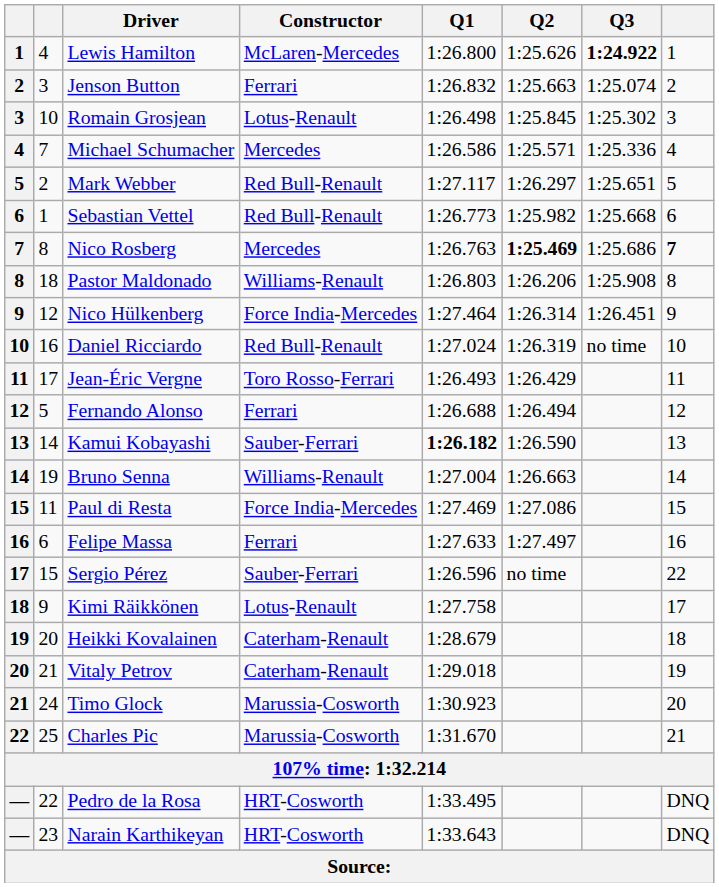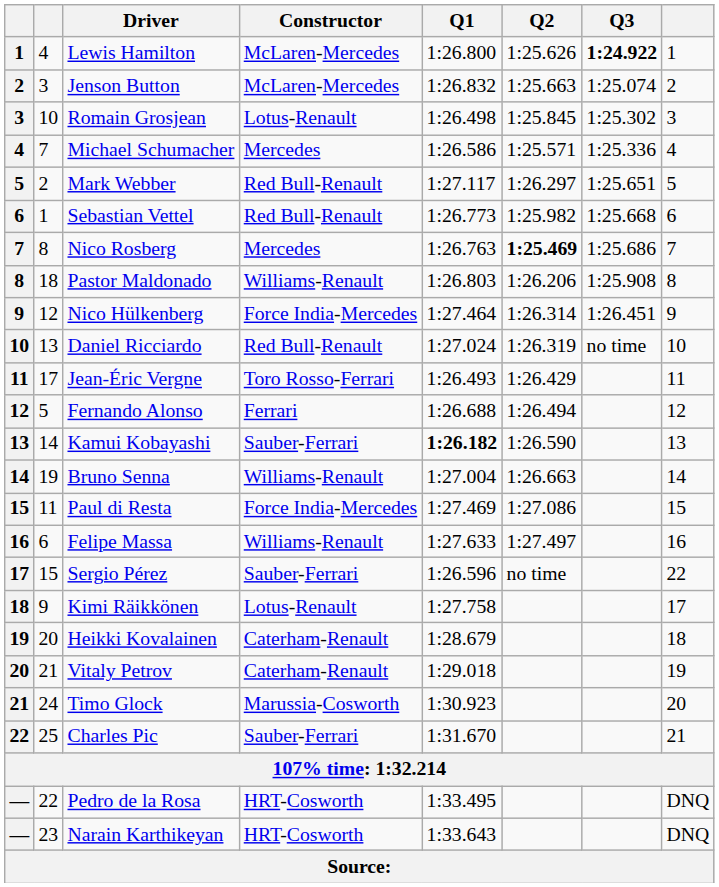Jenson Button | Constructor: Ferrari -> McLaren-Mercedes
Nico Rosberg | column 8: bold -> normal
Daniel Ricciardo | column 2: 16 -> 13
Felipe Massa | Constructor: Ferrari -> Williams-Renault
Charles Pic | Constructor: Marussia-Cosworth -> Sauber-Ferrari
